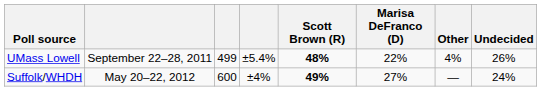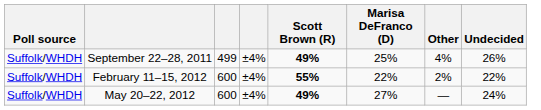September 22–28, 2011 | Poll source: UMass Lowell -> Suffolk/WHDH
September 22–28, 2011 | column 4: ±5.4% -> ±4%
September 22–28, 2011 | Scott Brown (R): 48% -> 49%
September 22–28, 2011 | Marisa DeFranco (D): 22% -> 25%
+ row: Suffolk/WHDH | February 11–15, 2012 | 600 | ±4% | 55% | 22% | 2% | 22%
